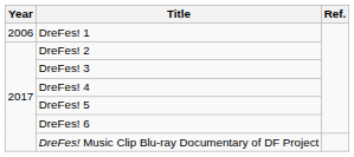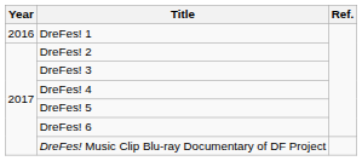DreFes! 1 | Year: 2006 -> 2016
